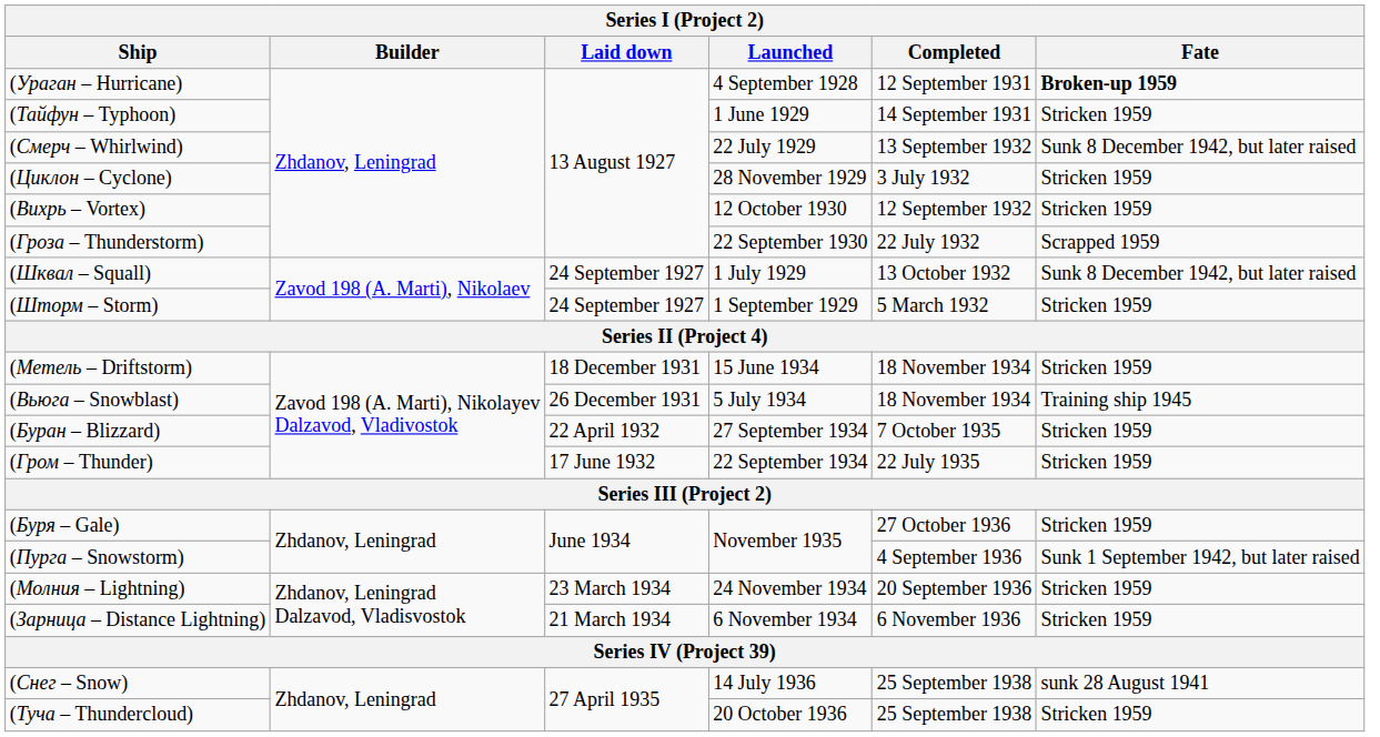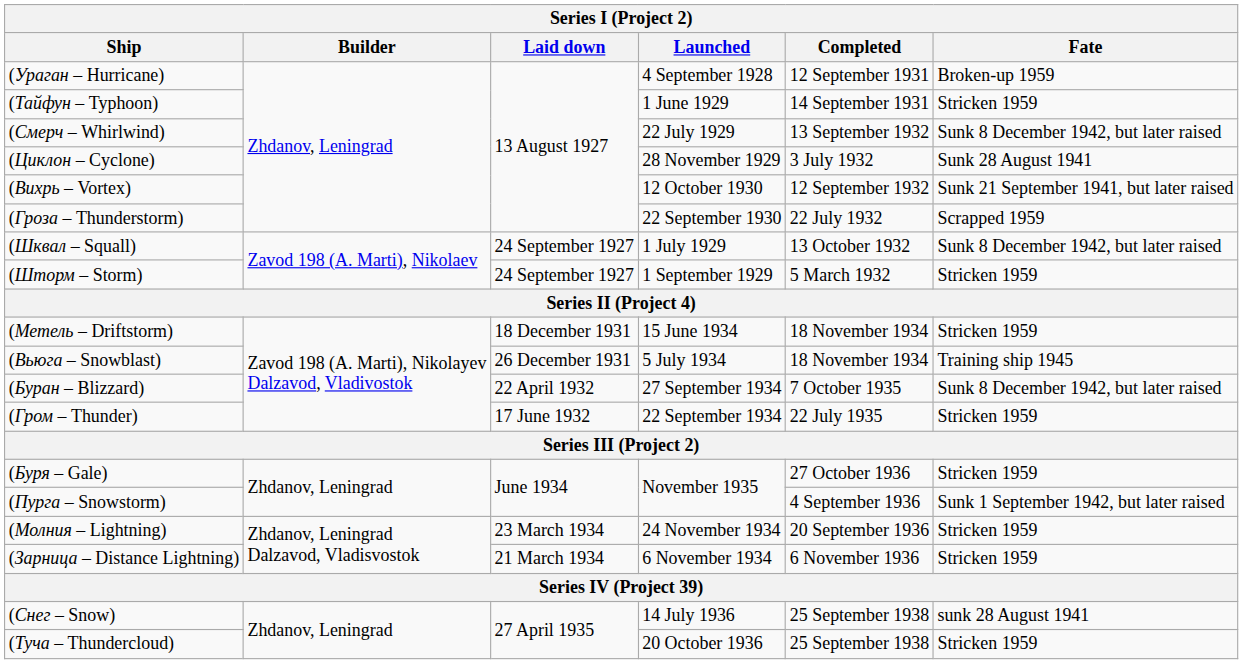(Ураган – Hurricane) | Fate: bold -> normal
(Циклон – Cyclone) | Fate: Stricken 1959 -> Sunk 28 August 1941
(Вихрь – Vortex) | Fate: Stricken 1959 -> Sunk 21 September 1941, but later raised
(Буран – Blizzard) | Fate: Stricken 1959 -> Sunk 8 December 1942, but later raised
